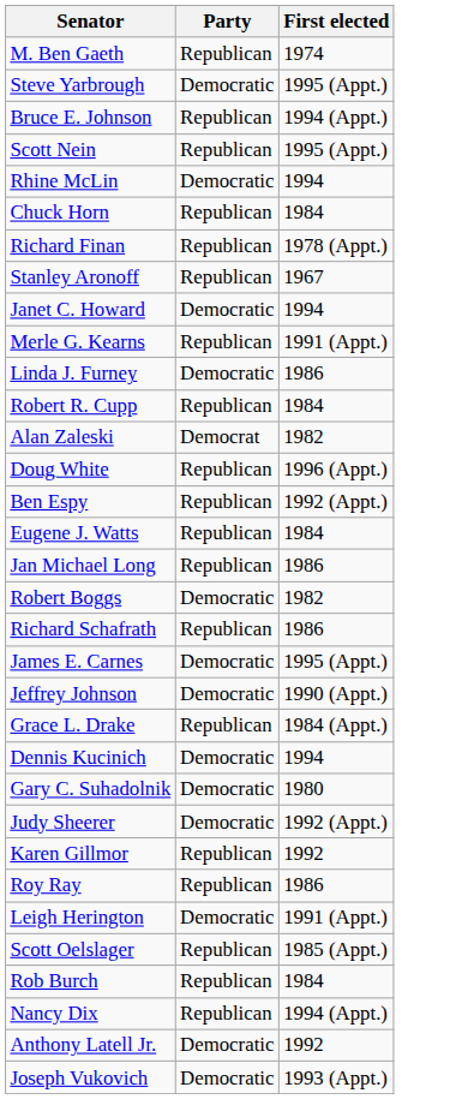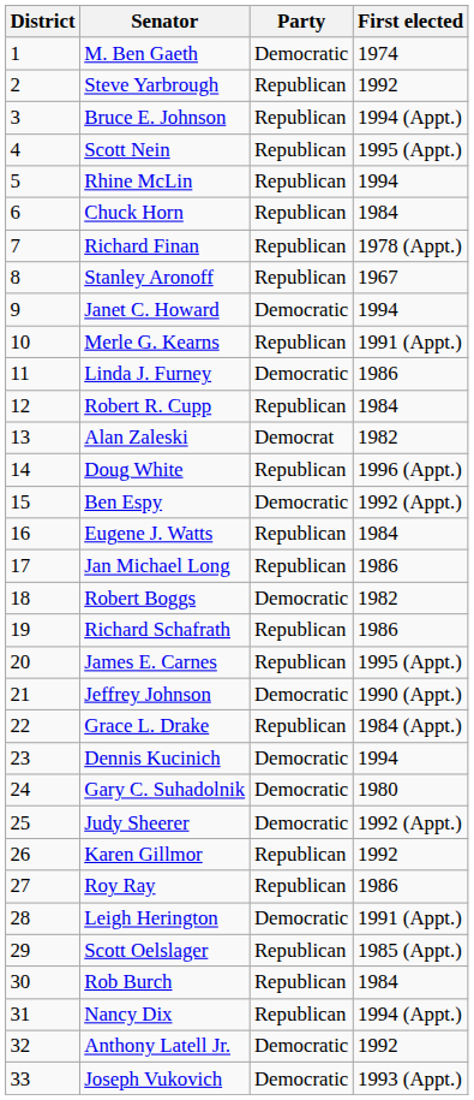+ column: District | 1 | 2 | 3 | 4 | 5 | 6 | 7 | 8 | 9 | 10 | 11 | 12 | 13 | 14 | 15 | 16 | 17 | 18 | 19 | 20 | 21 | 22 | 23 | 24 | 25 | 26 | 27 | 28 | 29 | 30 | 31 | 32 | 33
M. Ben Gaeth | Party: Republican -> Democratic
Steve Yarbrough | Party: Democratic -> Republican
Steve Yarbrough | First elected: 1995 (Appt.) -> 1992
Rhine McLin | Party: Democratic -> Republican
Ben Espy | Party: Republican -> Democratic
James E. Carnes | Party: Democratic -> Republican
